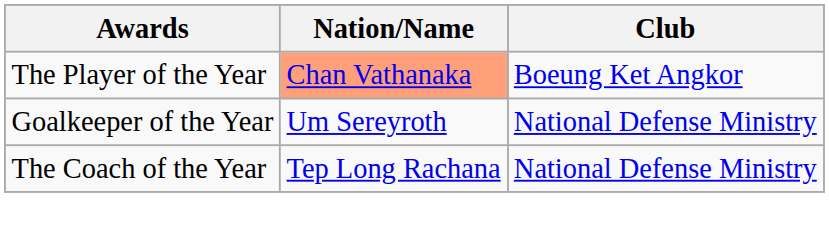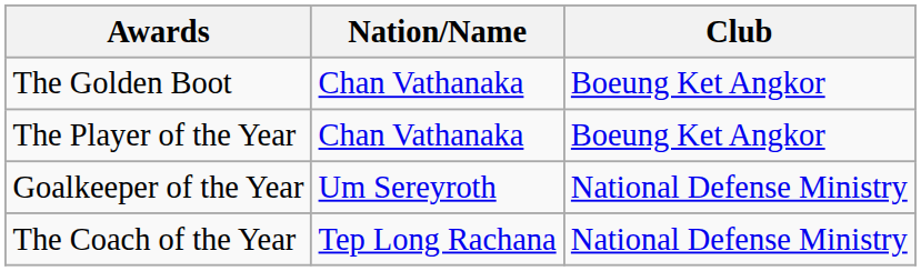+ row: The Golden Boot | Chan Vathanaka | Boeung Ket Angkor
The Player of the Year | Nation/Name: lightsalmon background -> no background
